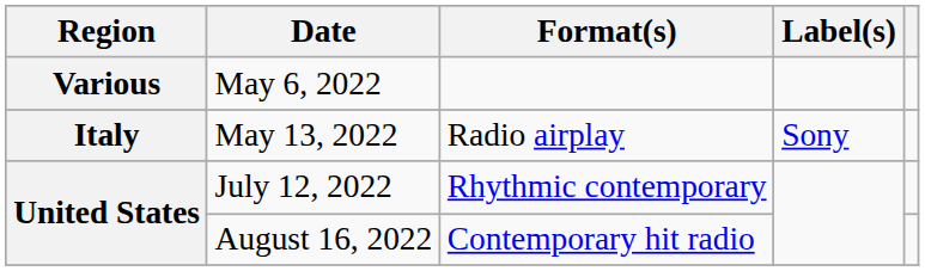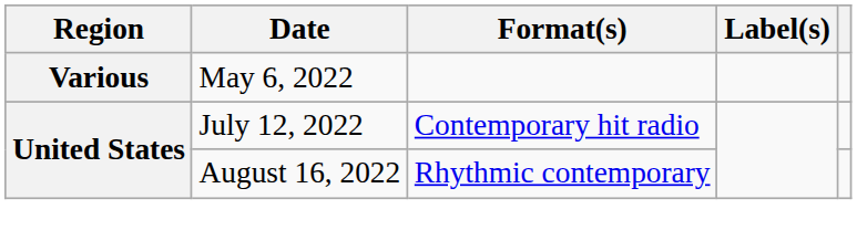- row: Italy | May 13, 2022 | Radio airplay | Sony
July 12, 2022 | Format(s): Rhythmic contemporary -> Contemporary hit radio
August 16, 2022 | Format(s): Contemporary hit radio -> Rhythmic contemporary
